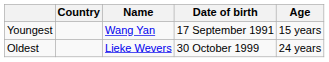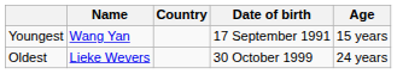columns swapped: Name <-> Country
